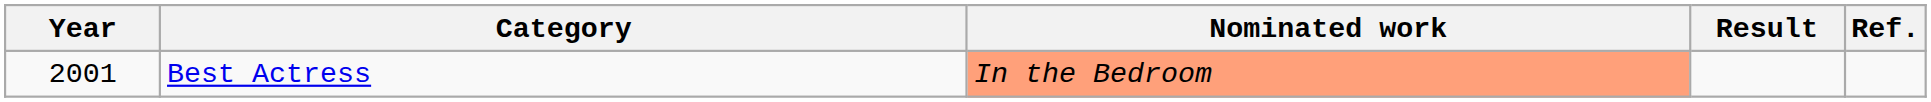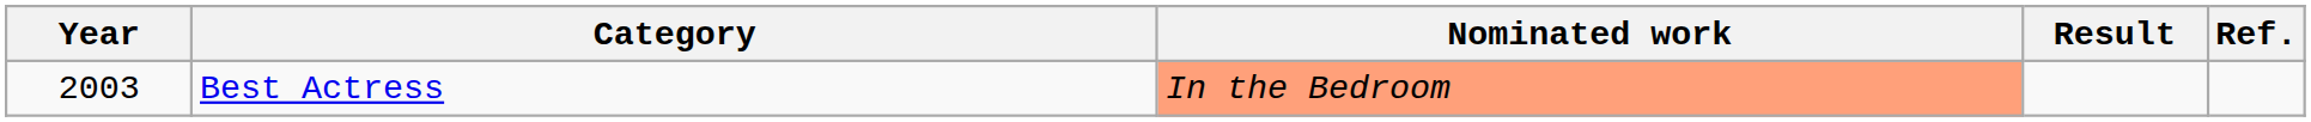Best Actress | Year: 2001 -> 2003
